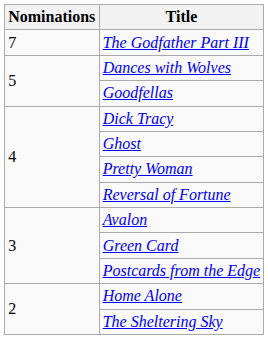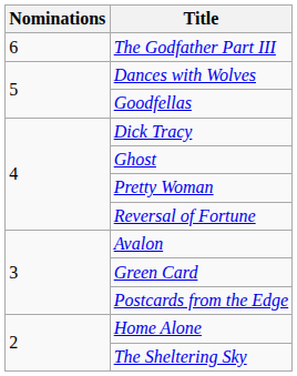The Godfather Part III | Nominations: 7 -> 6
